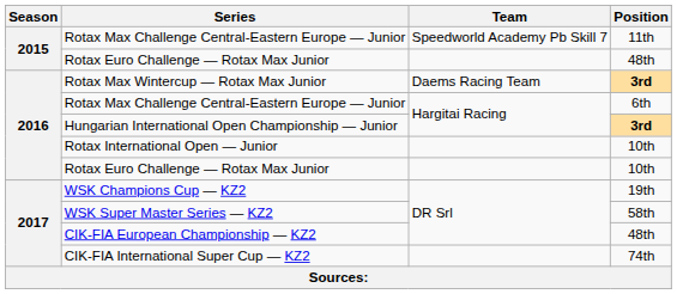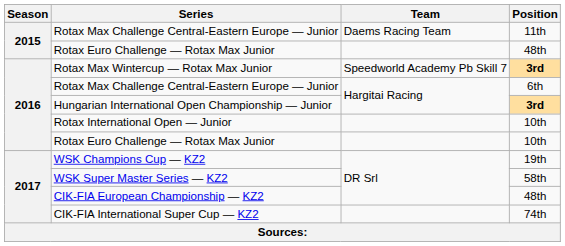Rotax Max Challenge Central-Eastern Europe — Junior / 11th | Team: Speedworld Academy Pb Skill 7 -> Daems Racing Team
Rotax Max Wintercup — Rotax Max Junior | Team: Daems Racing Team -> Speedworld Academy Pb Skill 7
